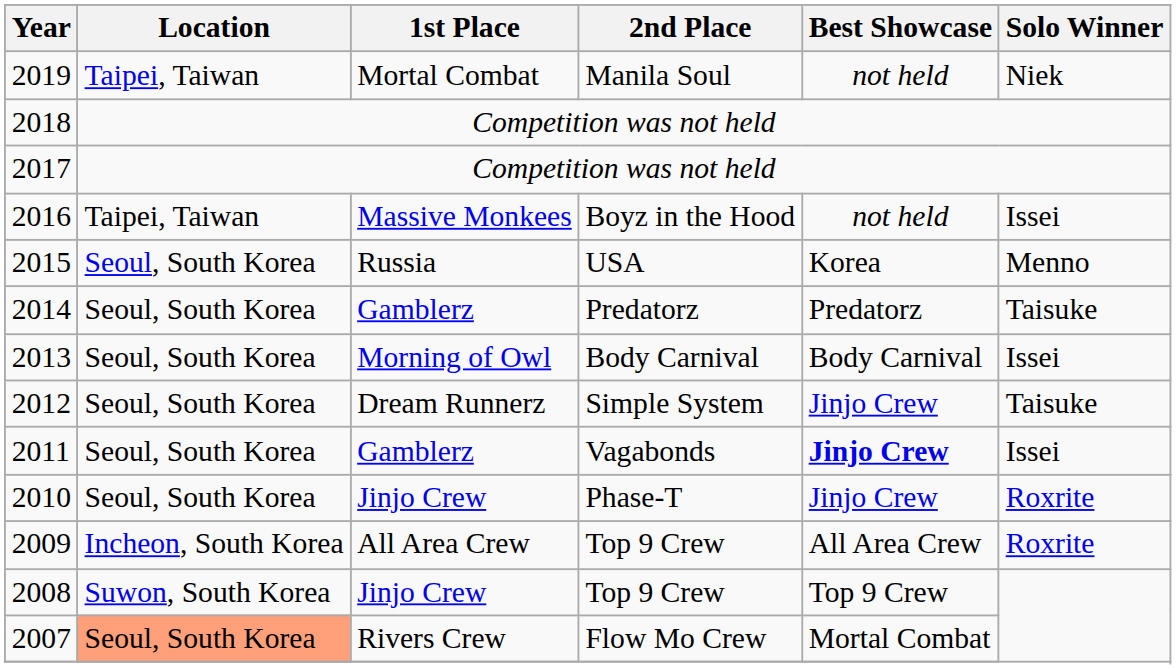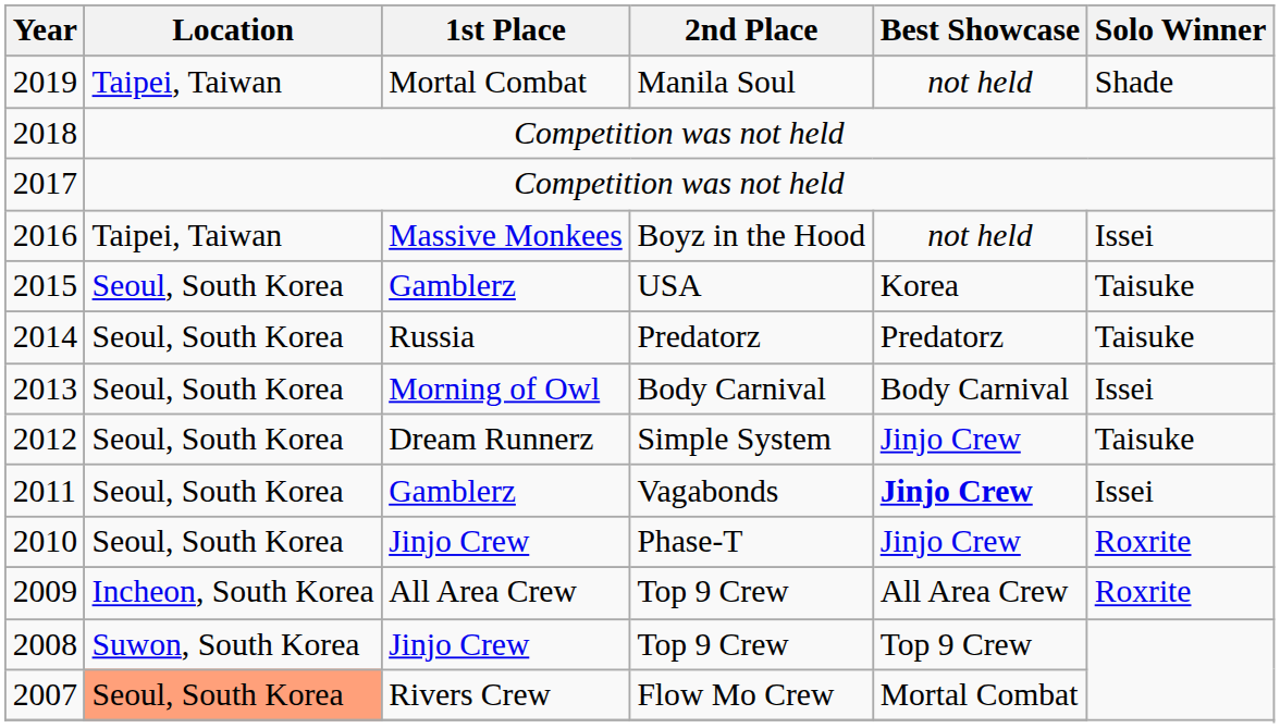2019 | Solo Winner: Niek -> Shade
2015 | 1st Place: Russia -> Gamblerz
2015 | Solo Winner: Menno -> Taisuke
2014 | 1st Place: Gamblerz -> Russia
